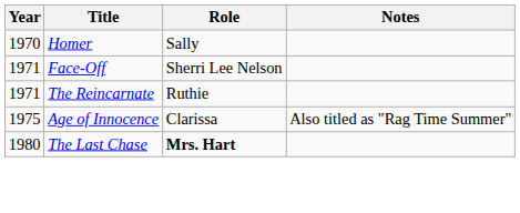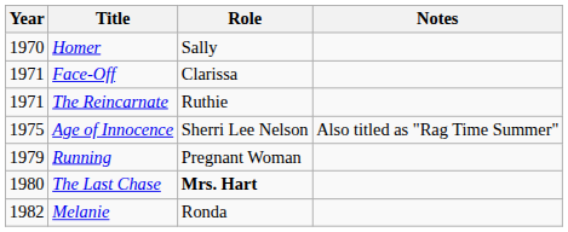Face-Off | Role: Sherri Lee Nelson -> Clarissa
Age of Innocence | Role: Clarissa -> Sherri Lee Nelson
+ row: 1979 | Running | Pregnant Woman
+ row: 1982 | Melanie | Ronda
